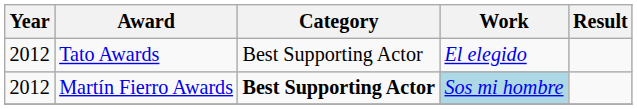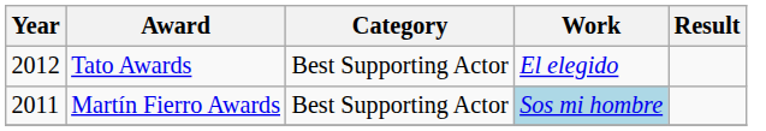Martín Fierro Awards | Year: 2012 -> 2011
Martín Fierro Awards | Category: bold -> normal
